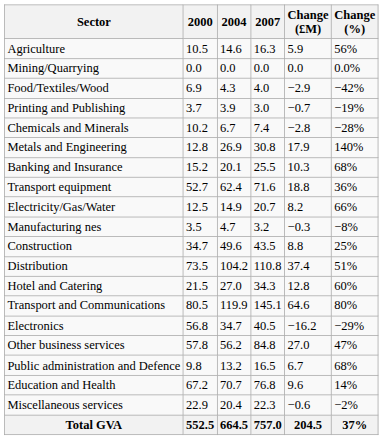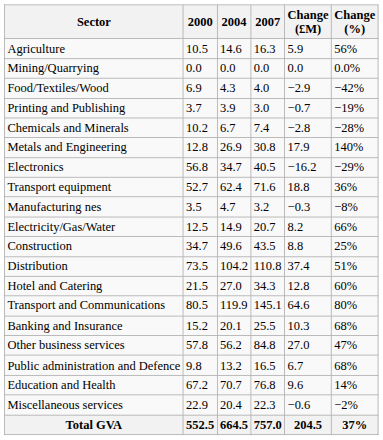rows swapped: Electronics <-> Banking and Insurance
rows swapped: Manufacturing nes <-> Electricity/Gas/Water
